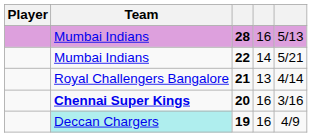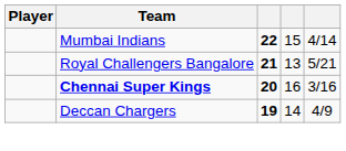- row: Mumbai Indians | 28 | 16 | 5/13
22 | column 4: 14 -> 15
22 | column 5: 5/21 -> 4/14
21 | column 5: 4/14 -> 5/21
19 | Team: paleturquoise background -> no background
19 | column 4: 16 -> 14
